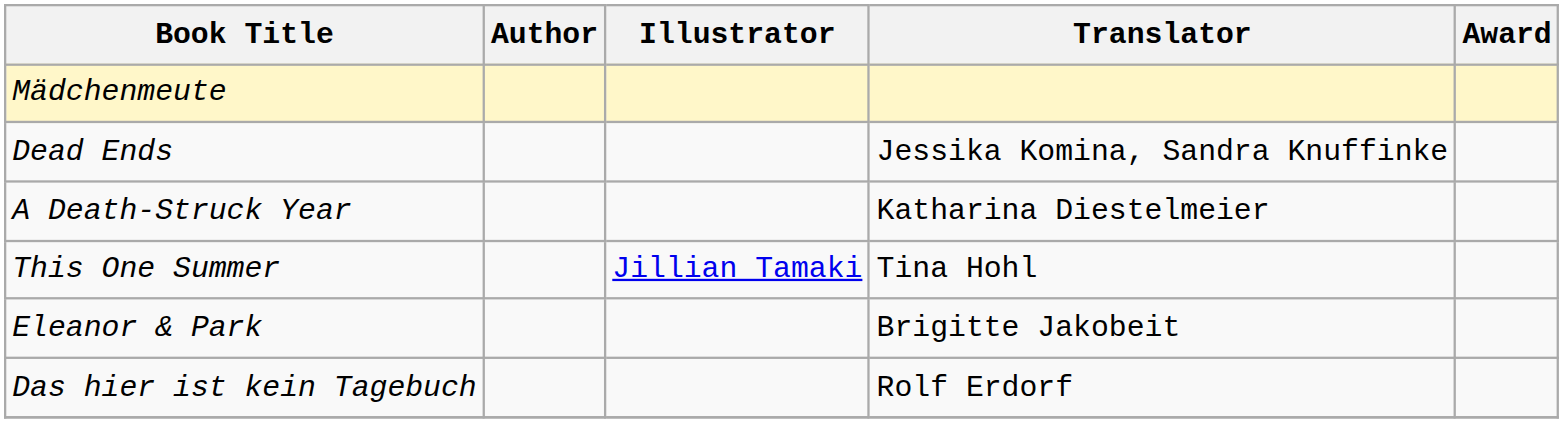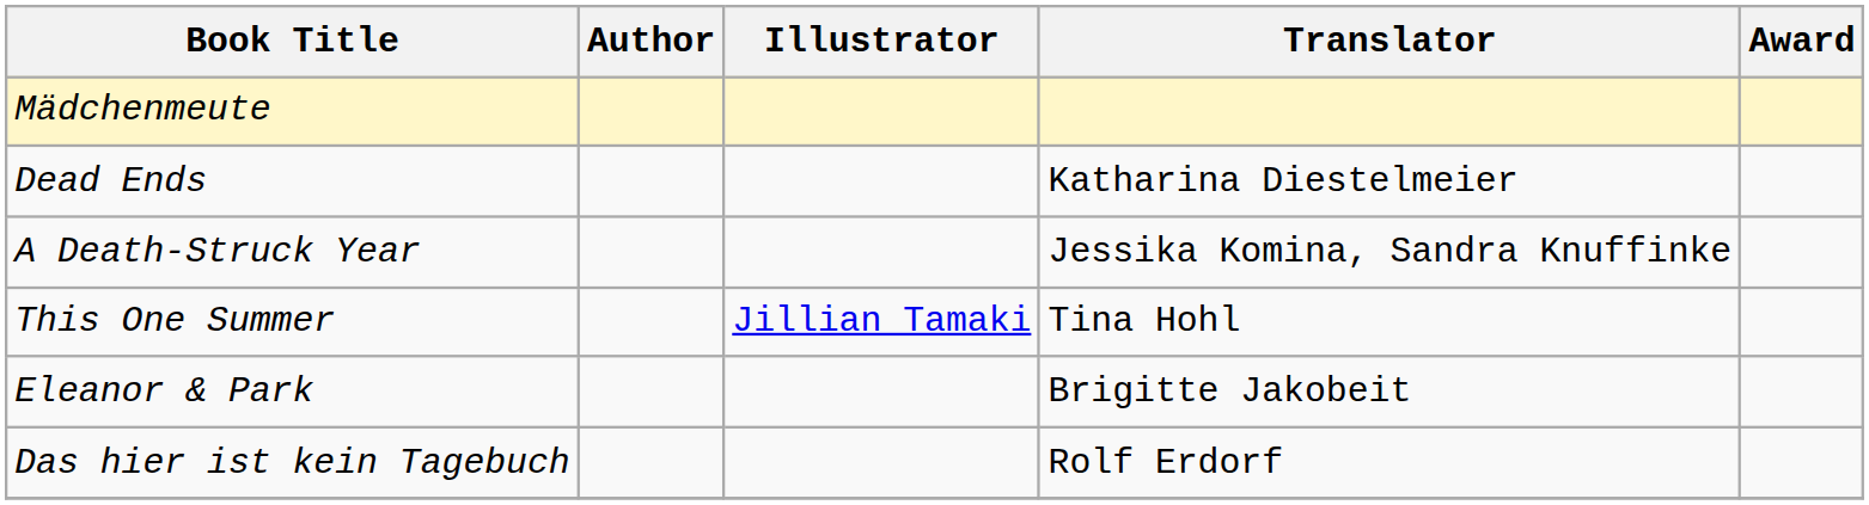Dead Ends | Translator: Jessika Komina, Sandra Knuffinke -> Katharina Diestelmeier
A Death-Struck Year | Translator: Katharina Diestelmeier -> Jessika Komina, Sandra Knuffinke
